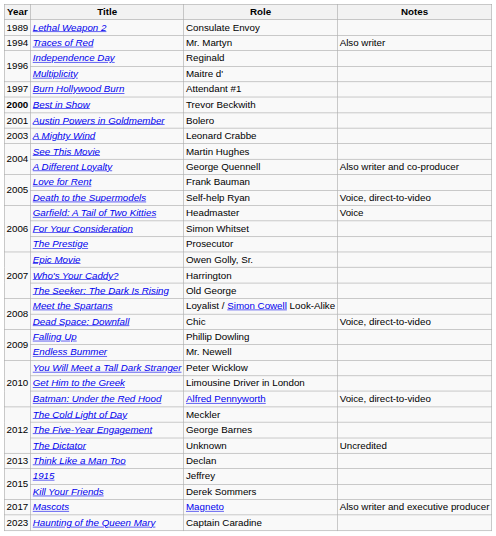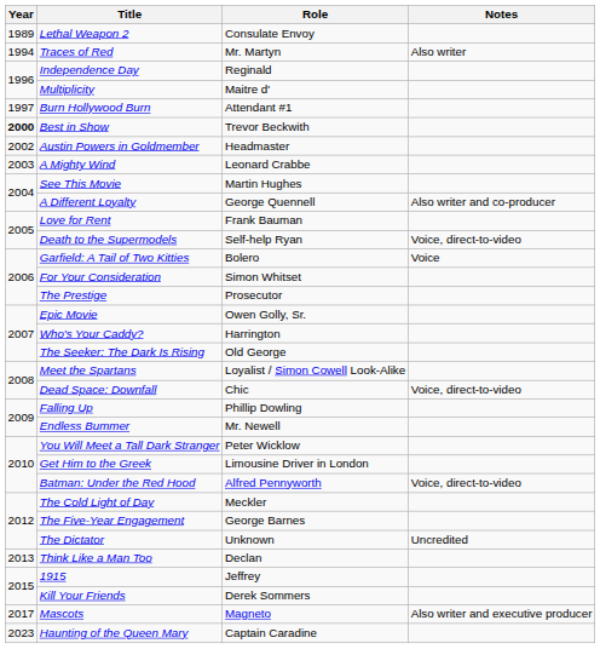Austin Powers in Goldmember | Year: 2001 -> 2002
Austin Powers in Goldmember | Role: Bolero -> Headmaster
Garfield: A Tail of Two Kitties | Role: Headmaster -> Bolero
